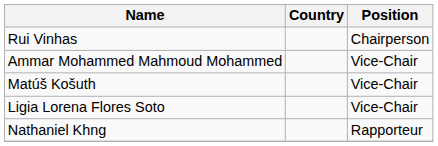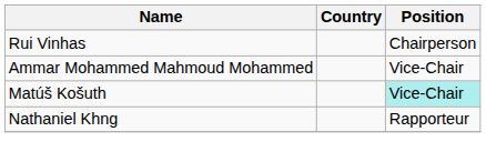Matúš Košuth | Position: no background -> paleturquoise background
- row: Ligia Lorena Flores Soto | Vice-Chair
